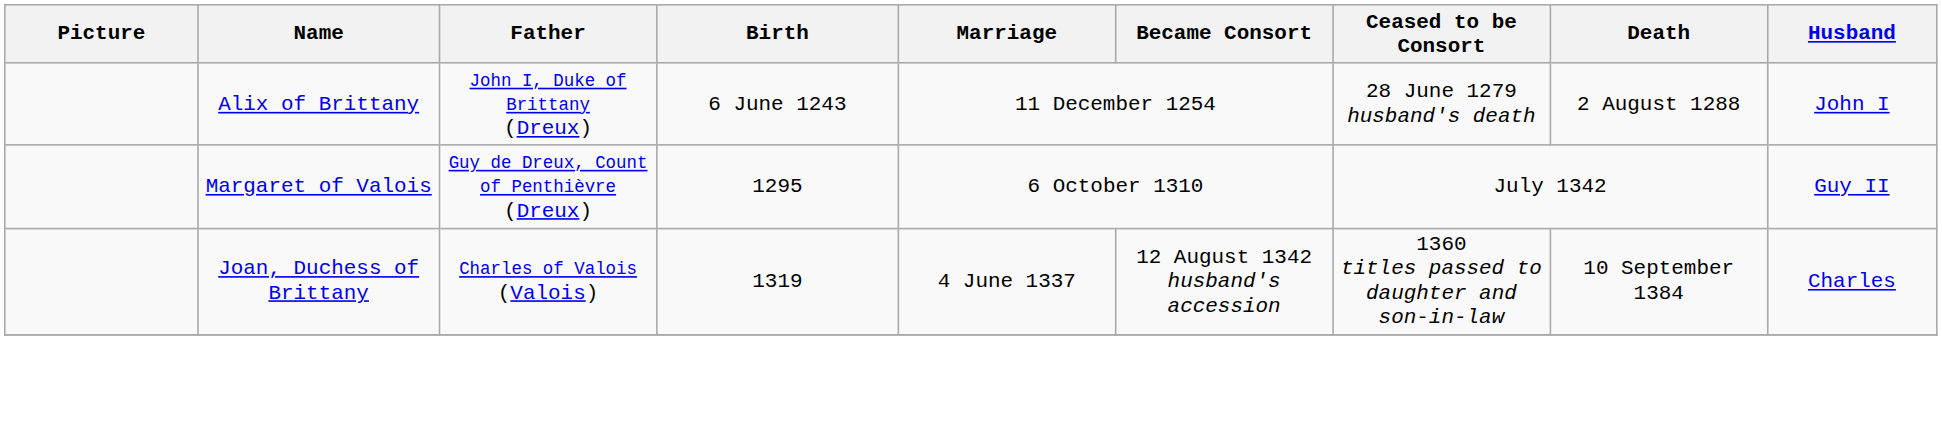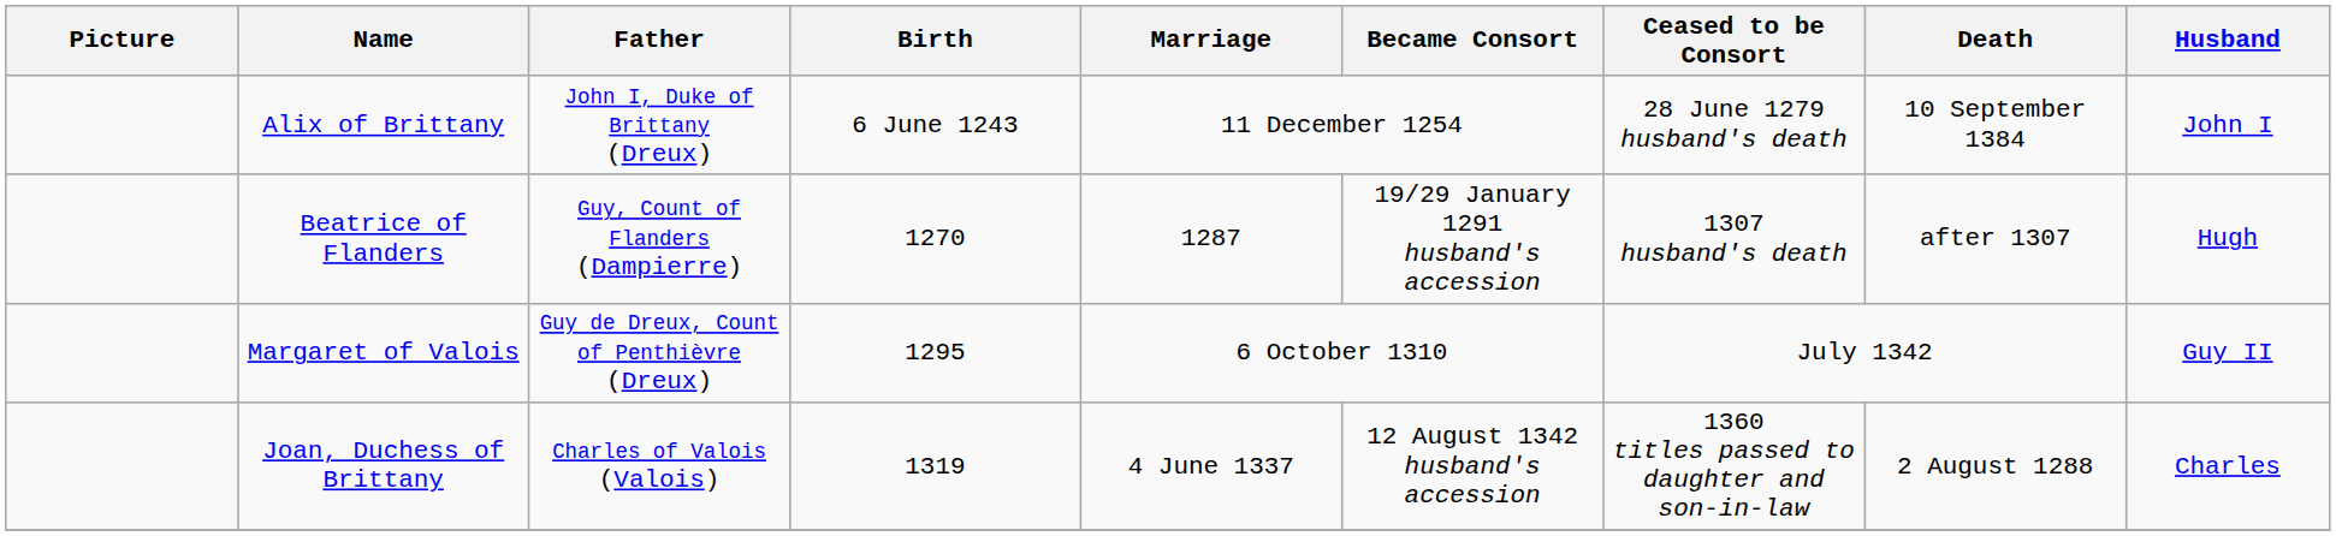Alix of Brittany | Death: 2 August 1288 -> 10 September 1384
+ row: Beatrice of Flanders | Guy, Count of Flanders (Dampierre) | 1270 | 1287 | 19/29 January 1291 husband's accession | 1307 husband's death | after 1307 | Hugh
Joan, Duchess of Brittany | Death: 10 September 1384 -> 2 August 1288
